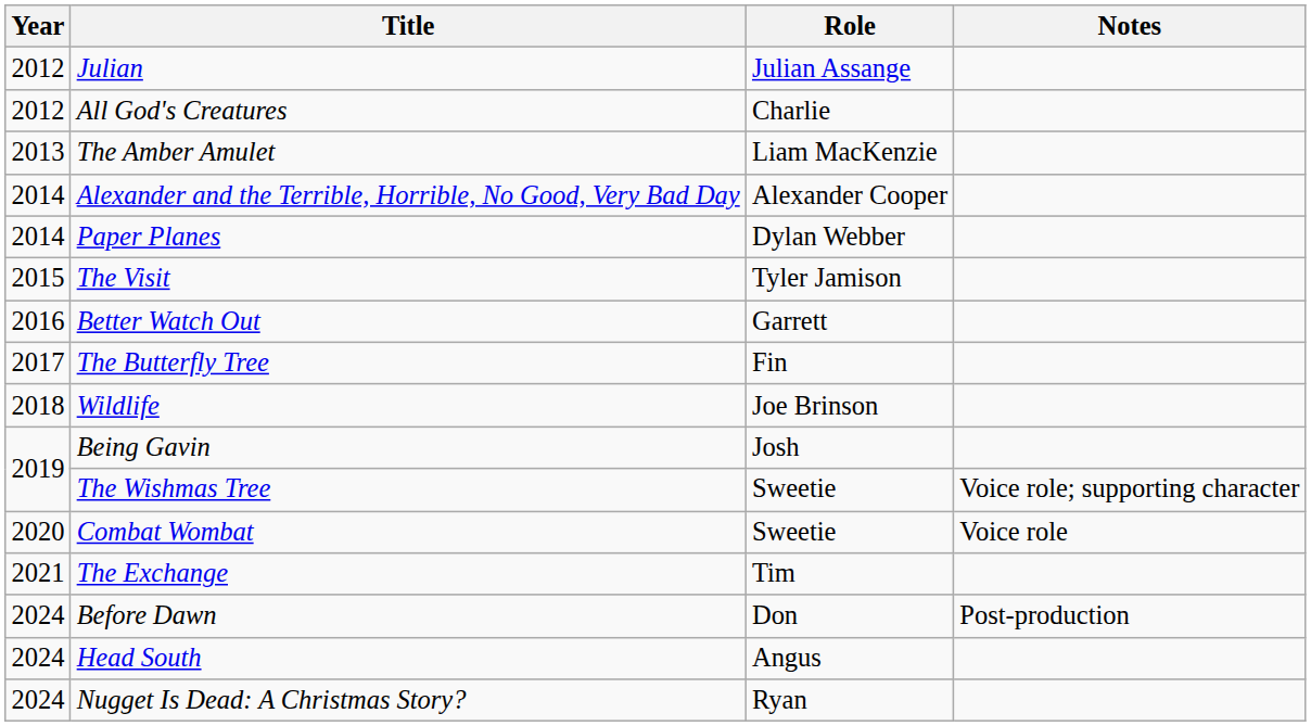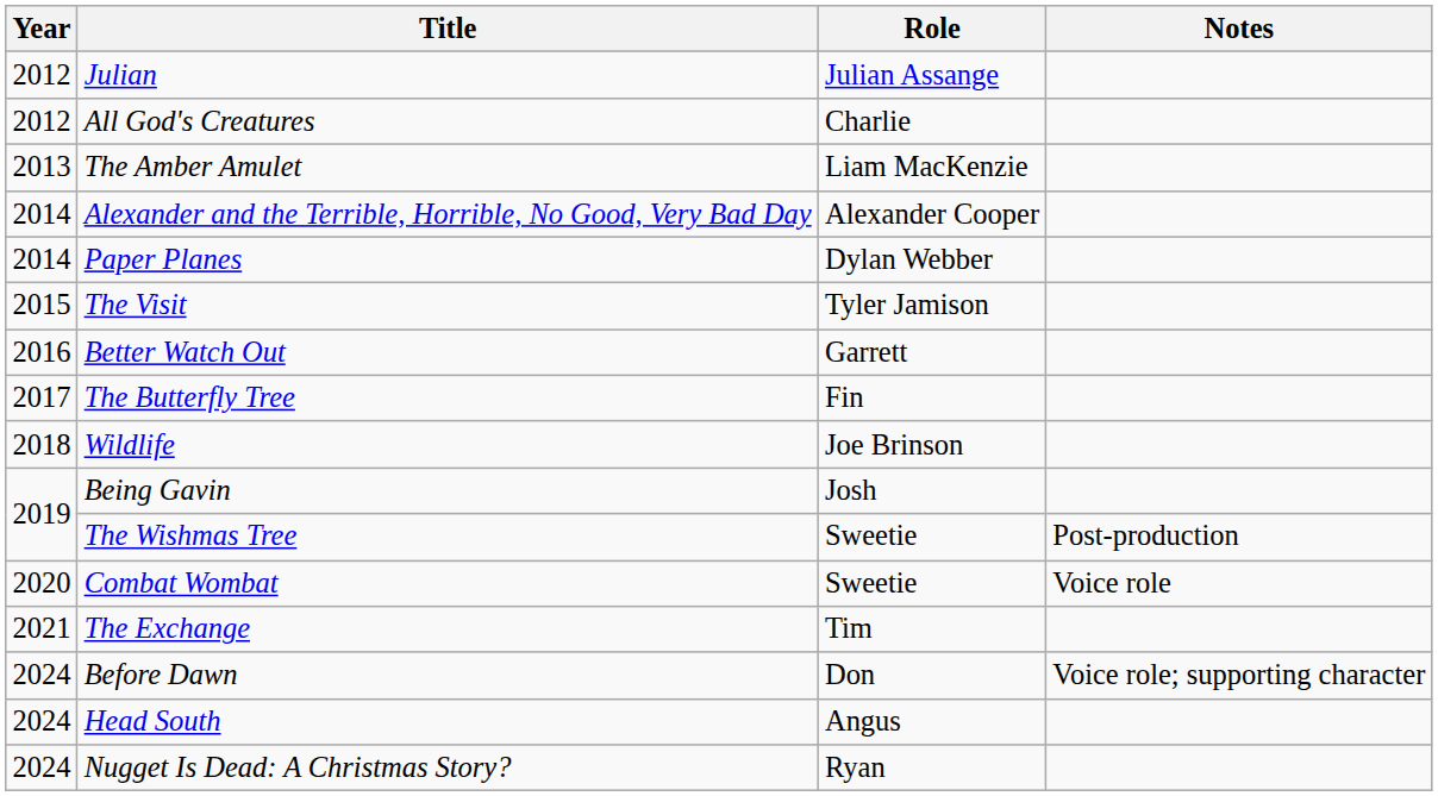The Wishmas Tree | Notes: Voice role; supporting character -> Post-production
Before Dawn | Notes: Post-production -> Voice role; supporting character
